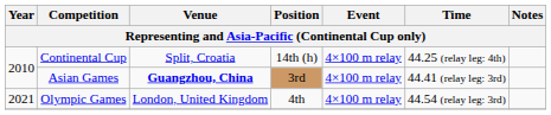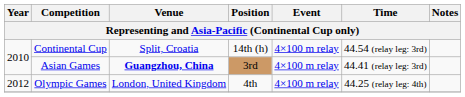Continental Cup | Time: 44.25 (relay leg: 4th) -> 44.54 (relay leg: 3rd)
Olympic Games | Year: 2021 -> 2012
Olympic Games | Time: 44.54 (relay leg: 3rd) -> 44.25 (relay leg: 4th)
